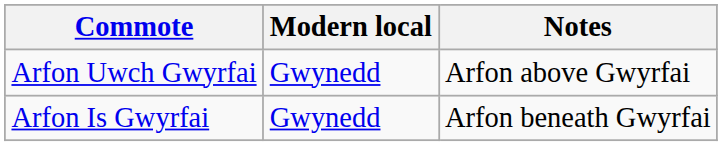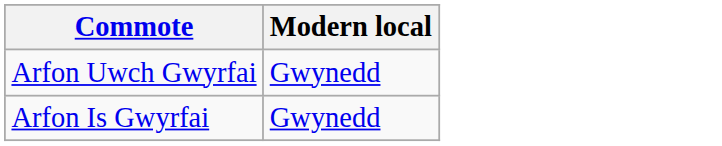- column: Notes | Arfon above Gwyrfai | Arfon beneath Gwyrfai
